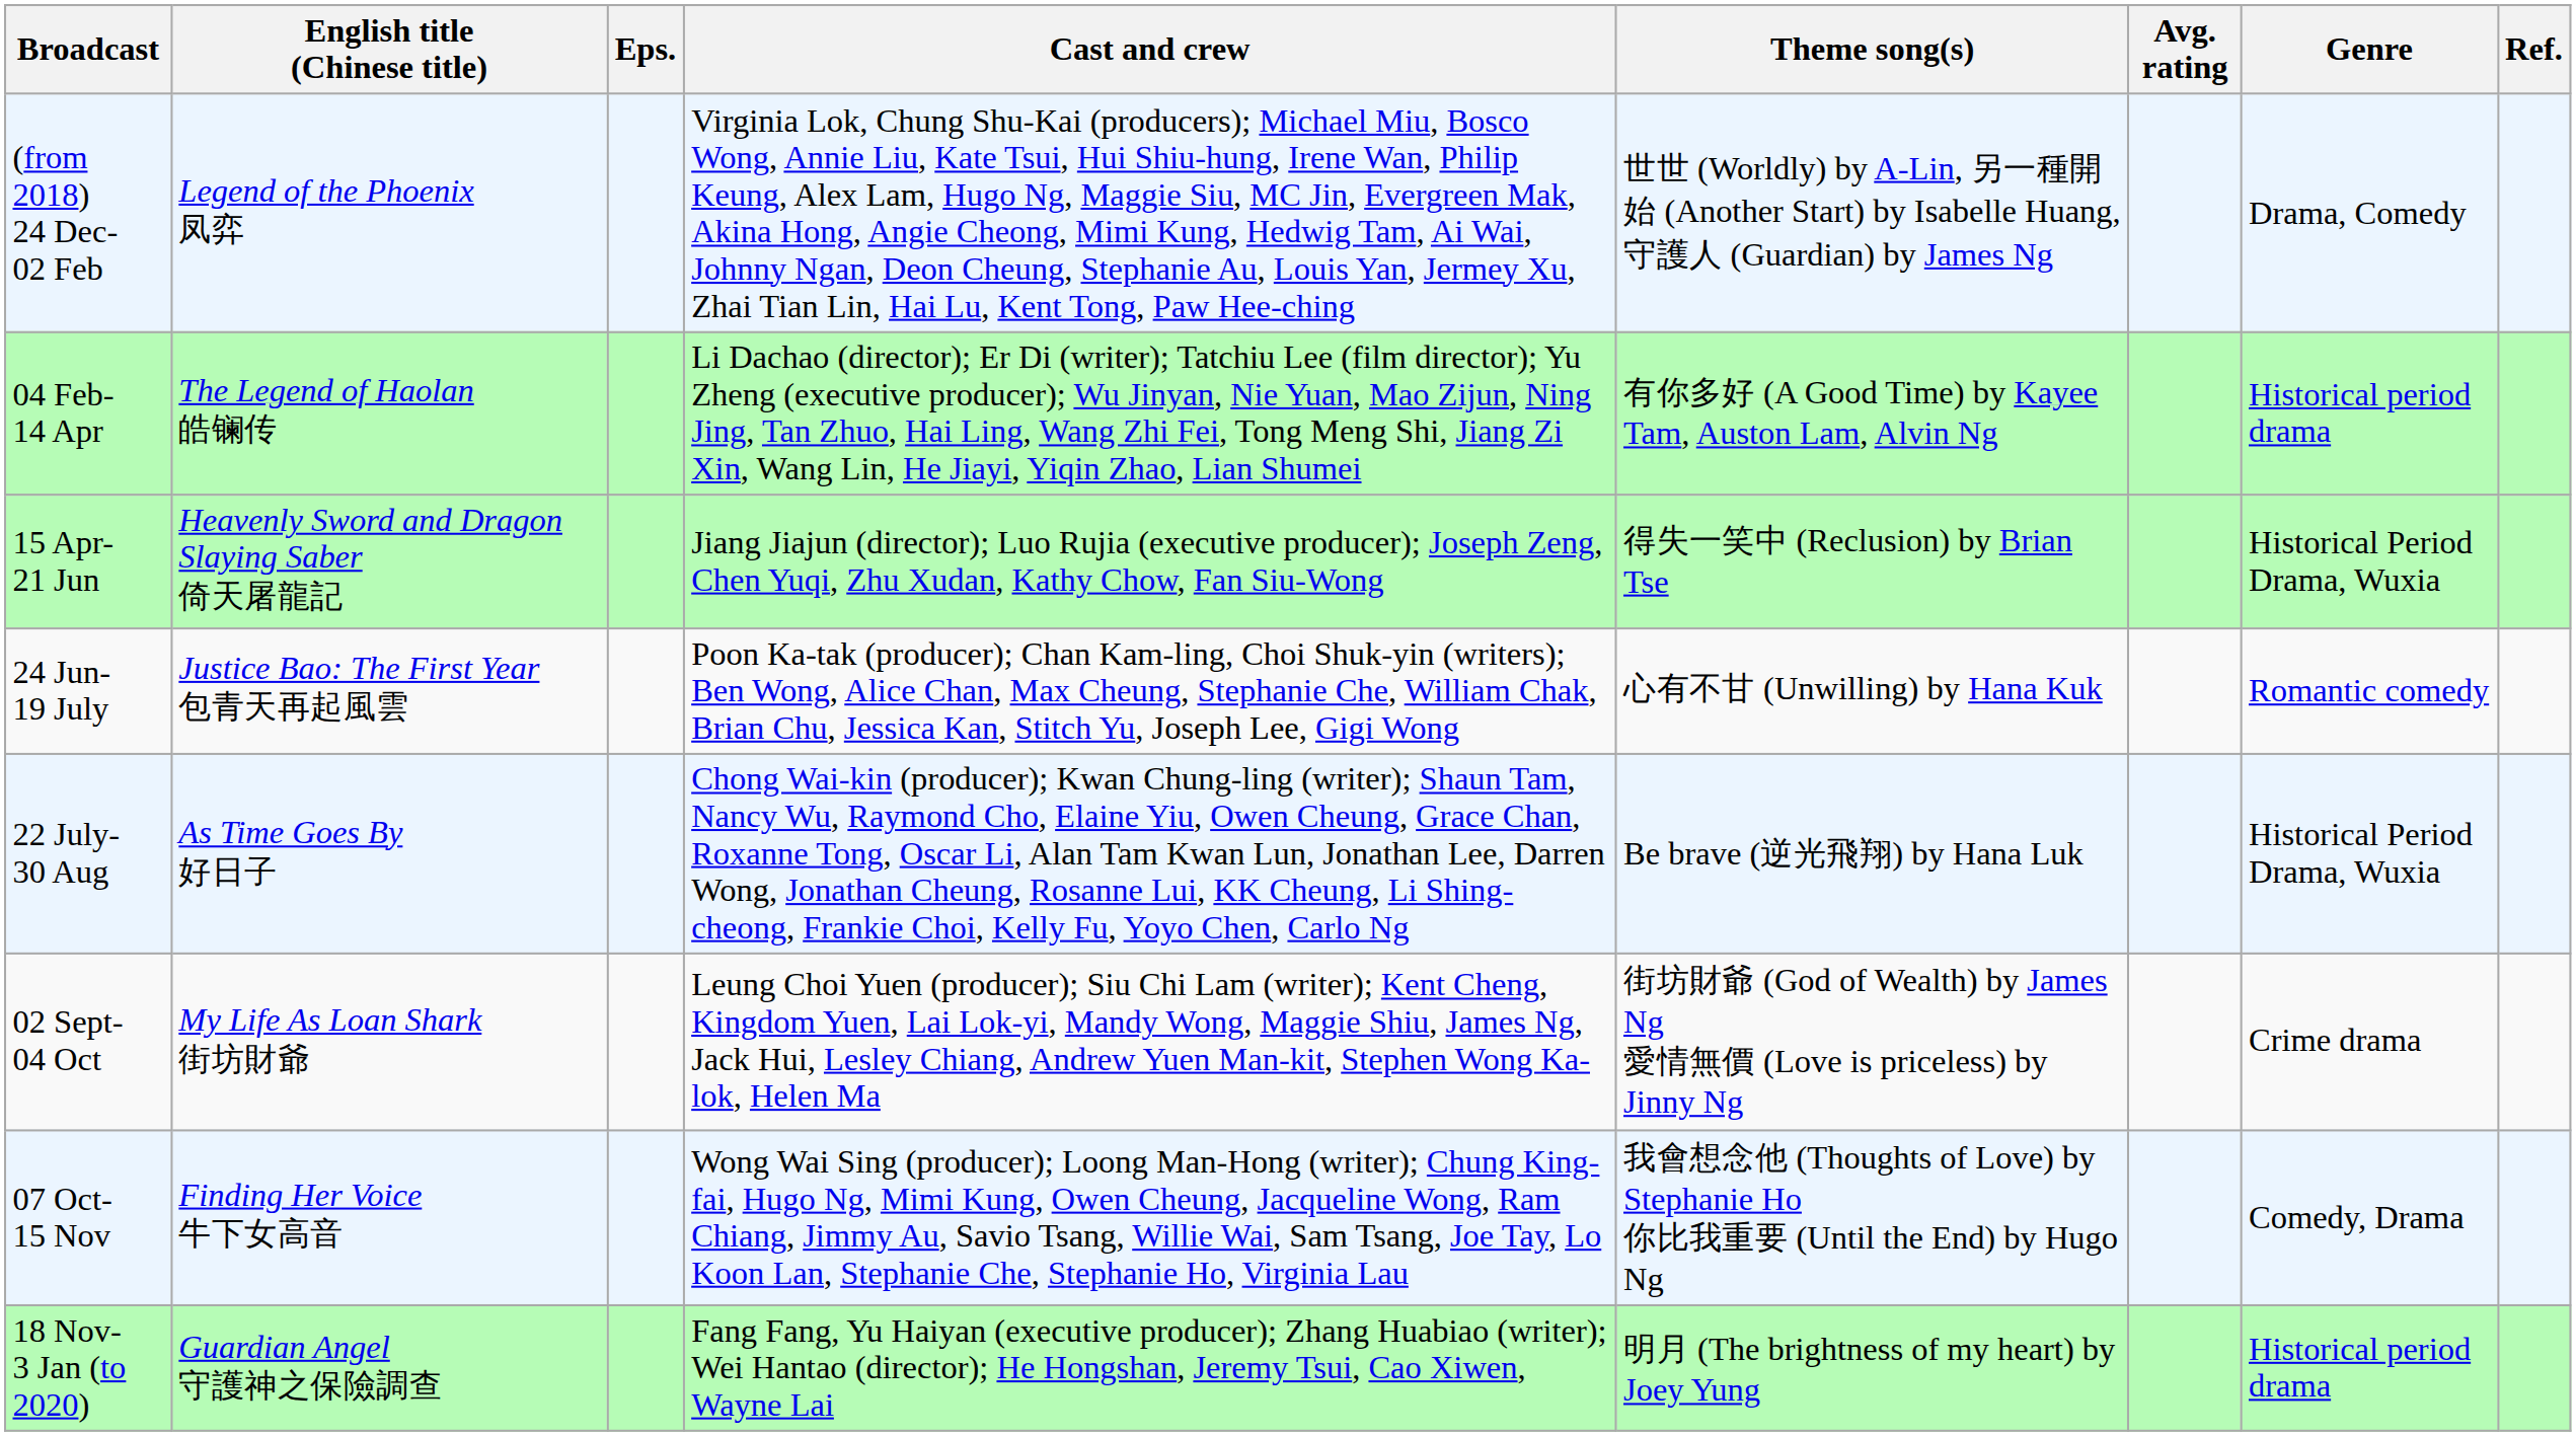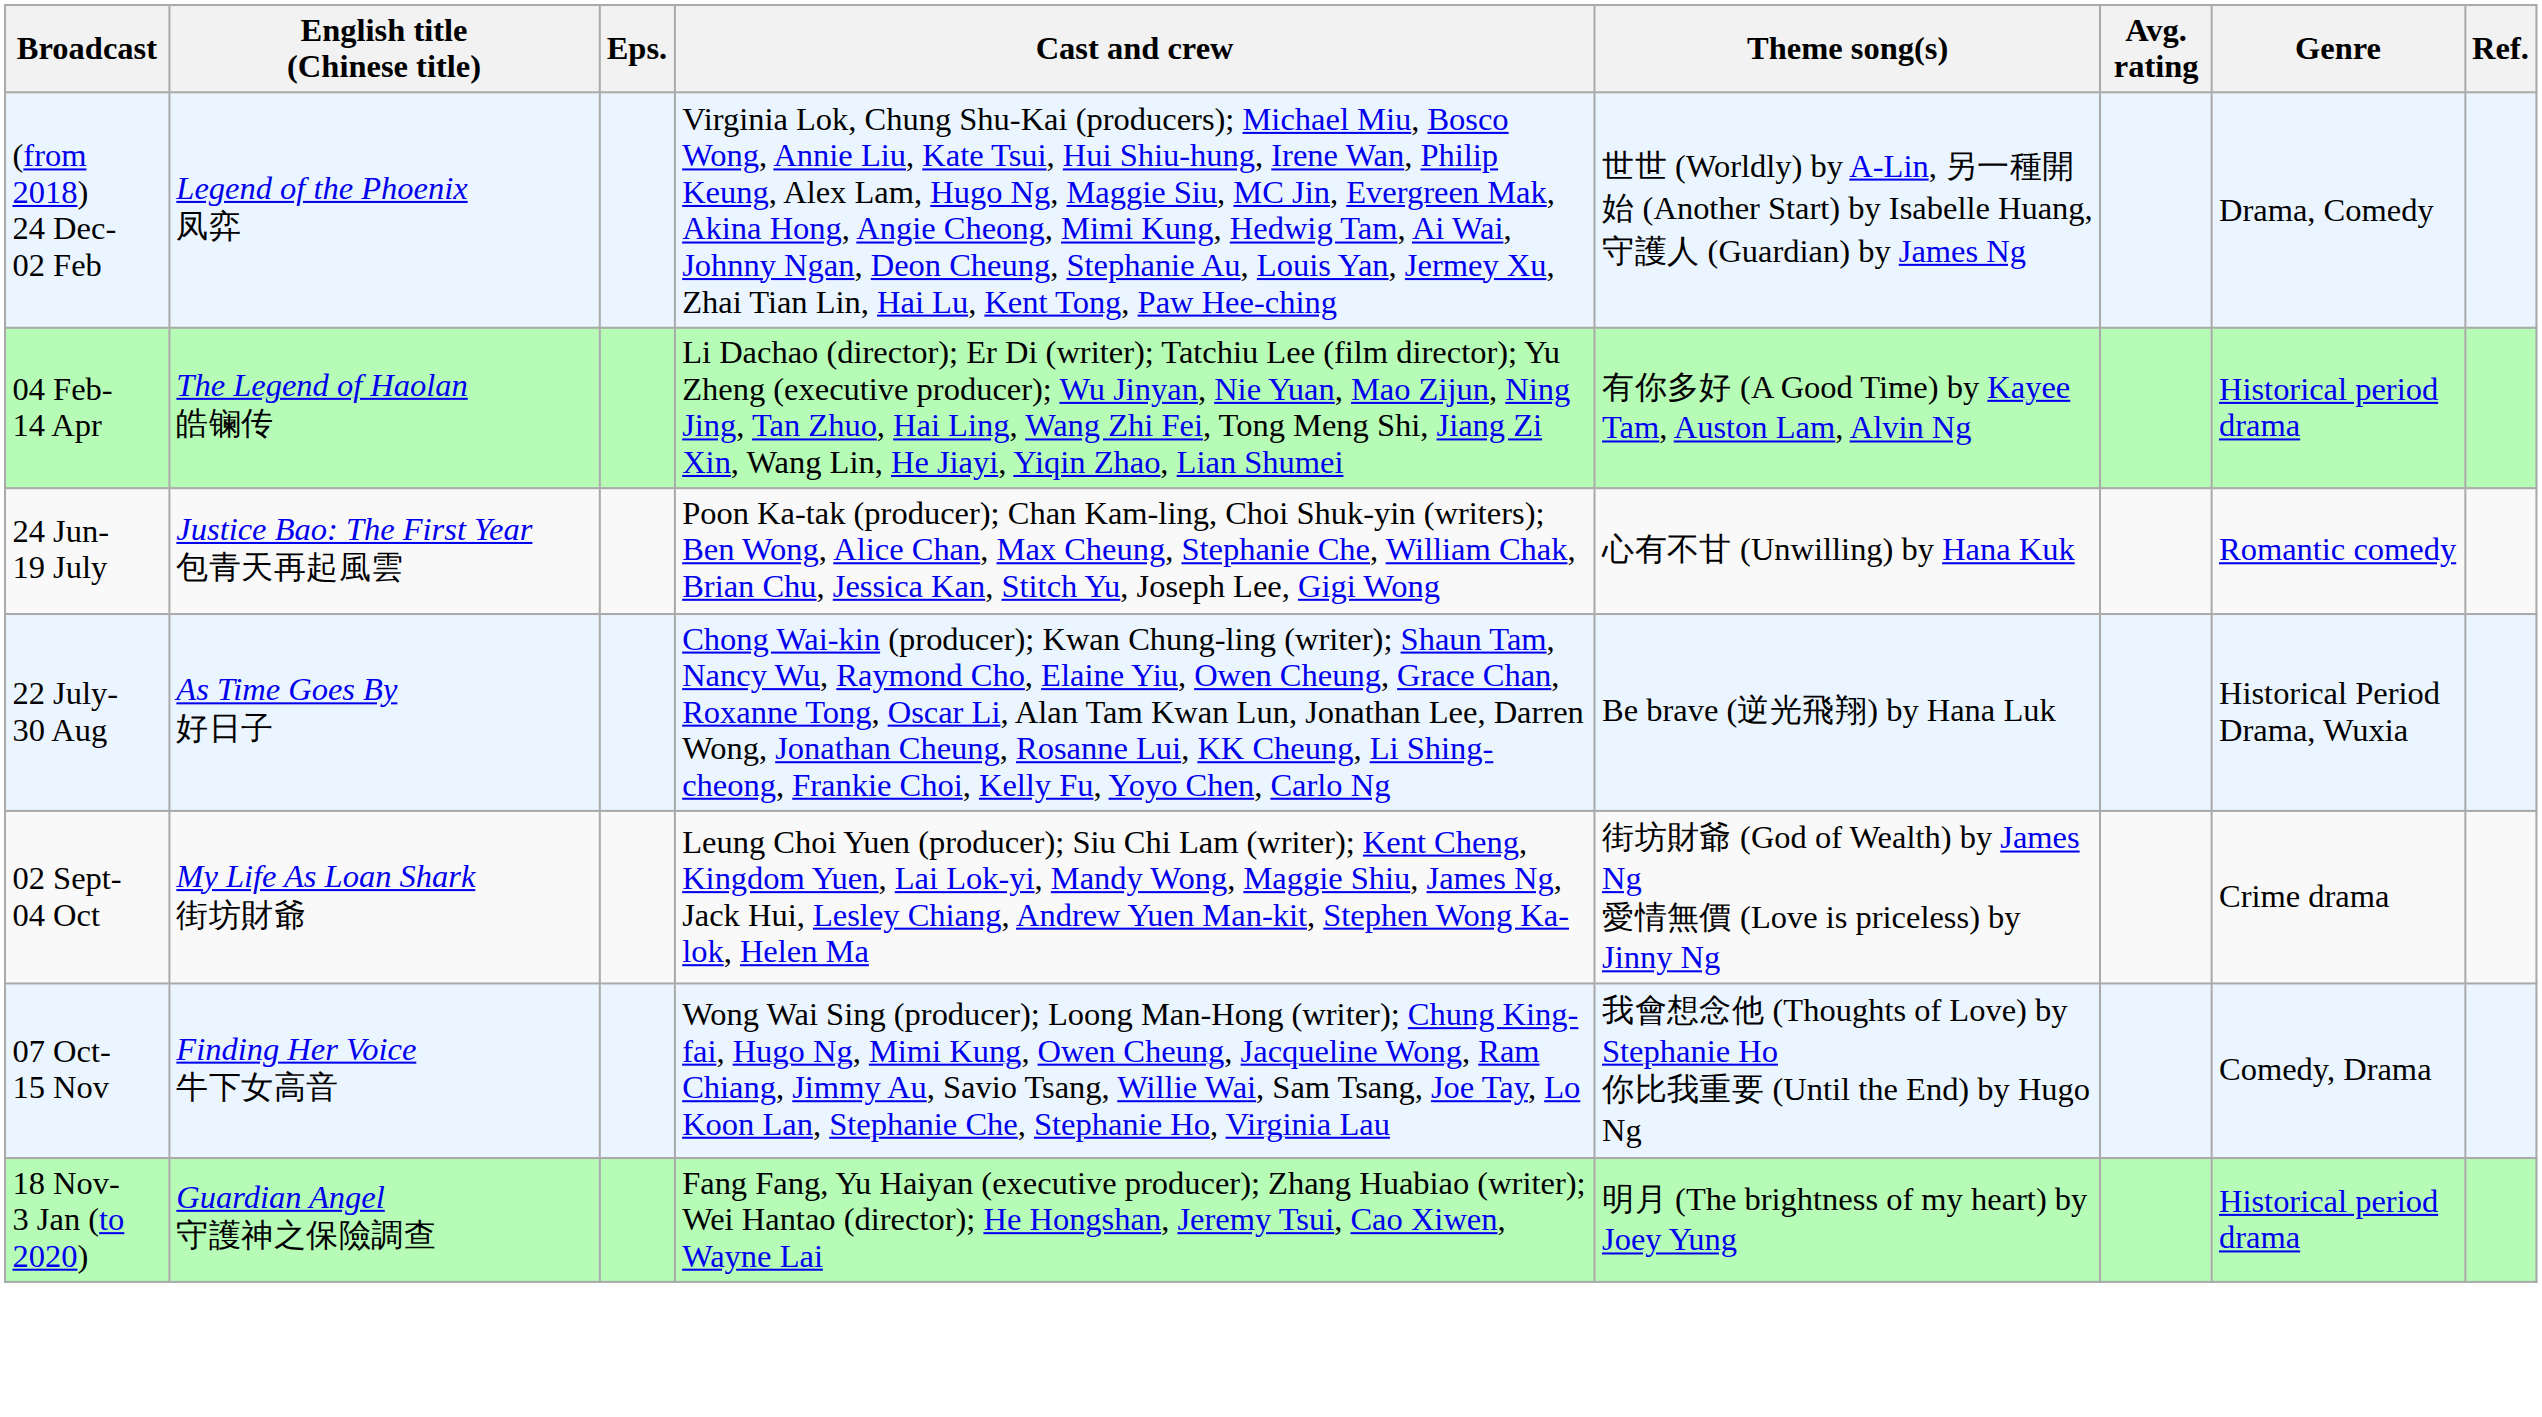- row: 15 Apr- 21 Jun | Heavenly Sword and Dragon Slaying Saber 倚天屠龍記 | Jiang Jiajun (director); Luo Rujia (executive producer); Joseph Zeng, Chen Yuqi, Zhu Xudan, Kathy Chow, Fan Siu-Wong | 得失一笑中 (Reclusion) by Brian Tse | Historical Period Drama, Wuxia
